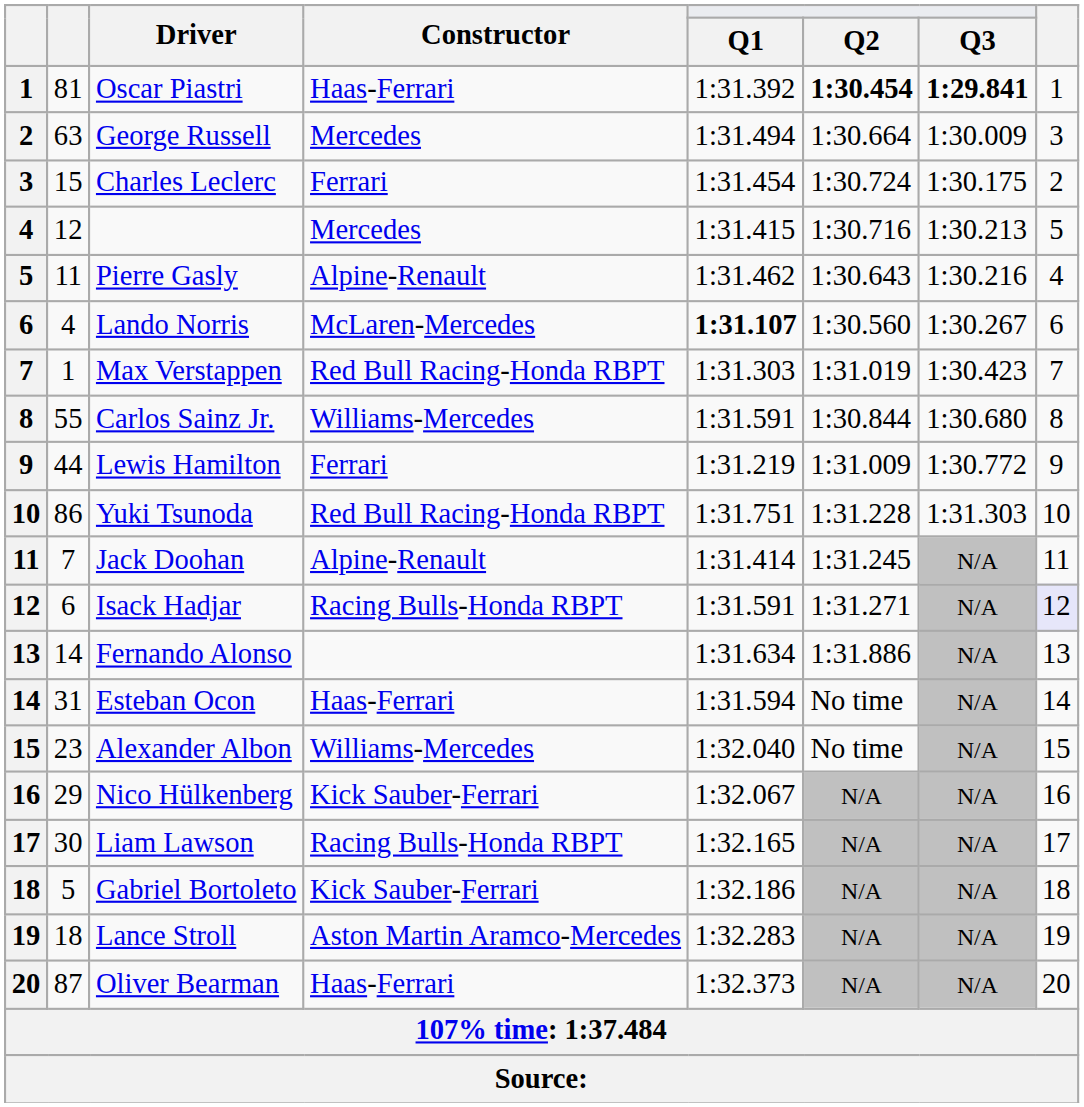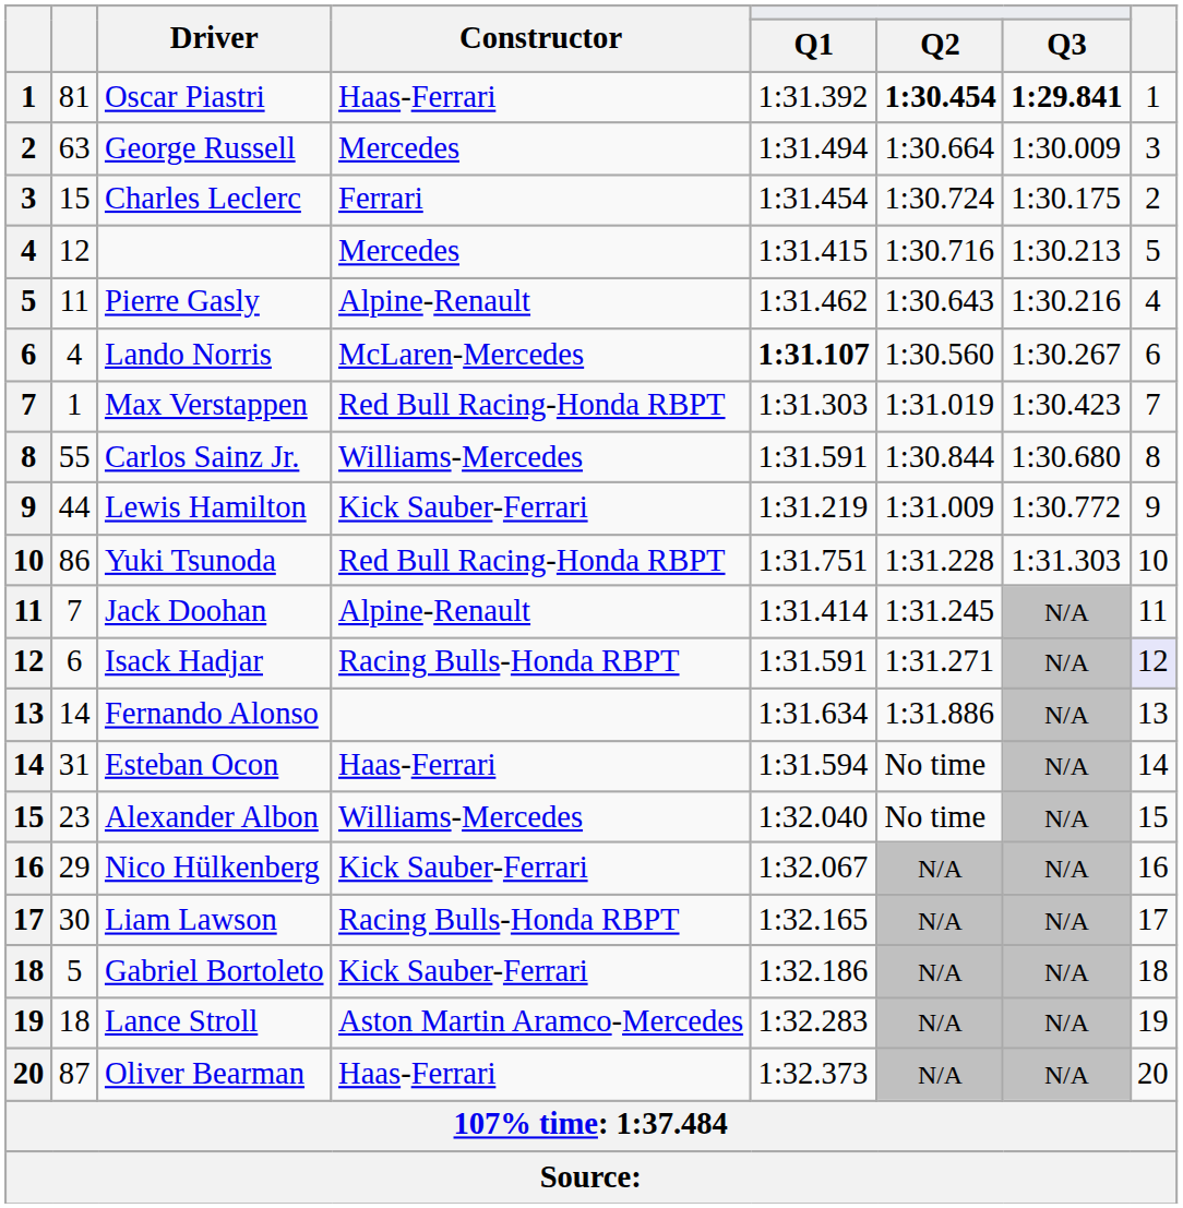Lewis Hamilton | Constructor: Ferrari -> Kick Sauber-Ferrari
